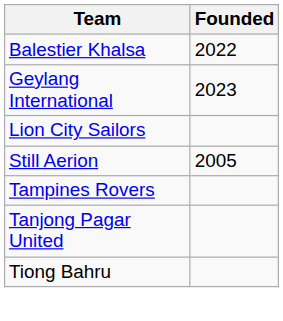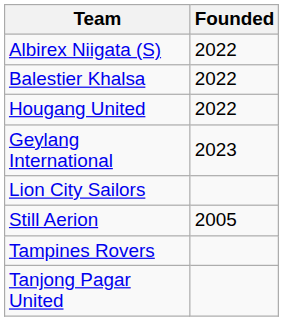+ row: Albirex Niigata (S) | 2022
+ row: Hougang United | 2022
- row: Tiong Bahru
